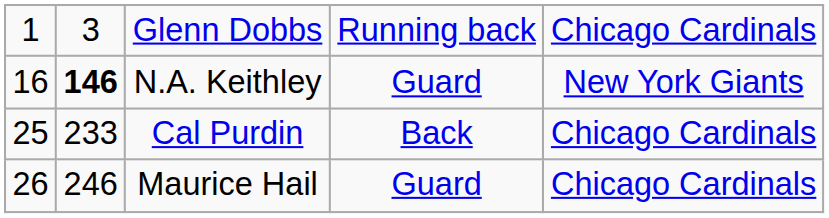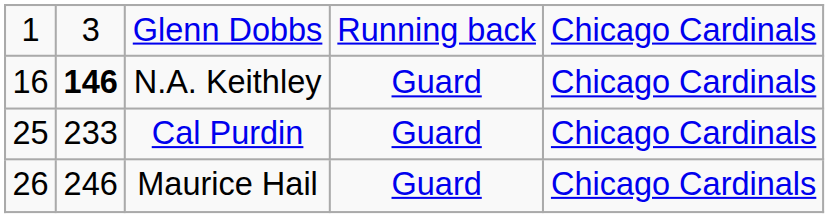N.A. Keithley | column 5: New York Giants -> Chicago Cardinals
Cal Purdin | column 4: Back -> Guard
